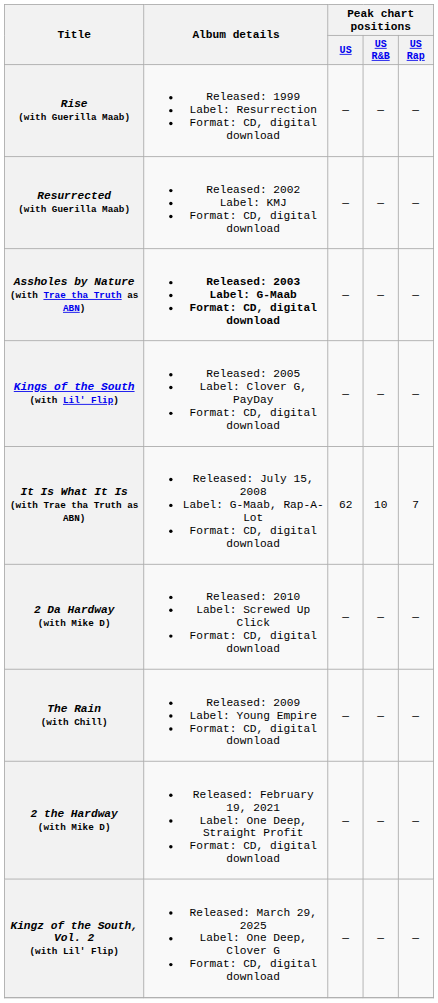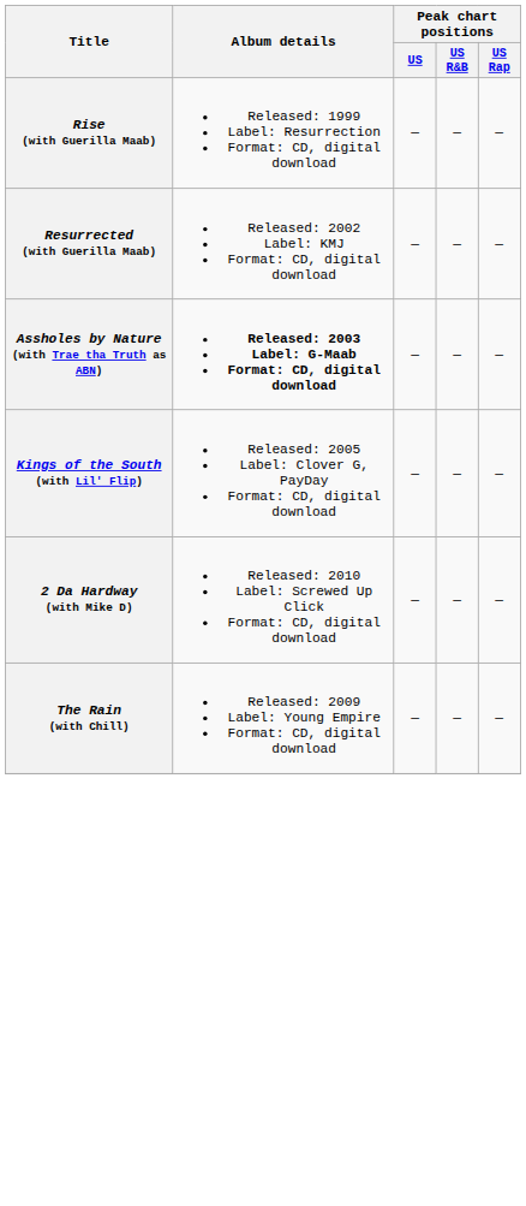- row: It Is What It Is (with Trae tha Truth as ABN) | Released: July 15, 2008 Label: G-Maab, Rap-A-Lot Format: CD, digital download | 62 | 10 | 7
- row: 2 the Hardway (with Mike D) | Released: February 19, 2021 Label: One Deep, Straight Profit Format: CD, digital download | — | — | —
- row: Kingz of the South, Vol. 2 (with Lil' Flip) | Released: March 29, 2025 Label: One Deep, Clover G Format: CD, digital download | — | — | —
